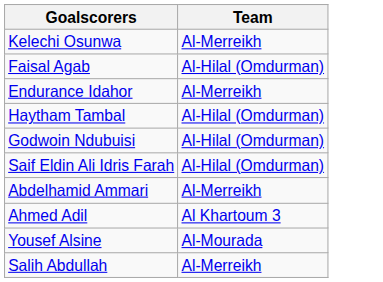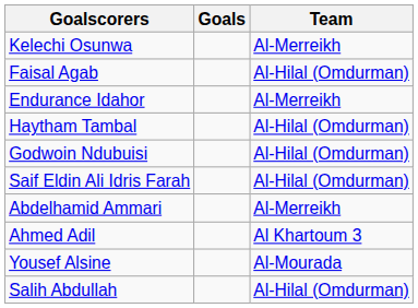+ column: Goals
Salih Abdullah | Team: Al-Merreikh -> Al-Hilal (Omdurman)
